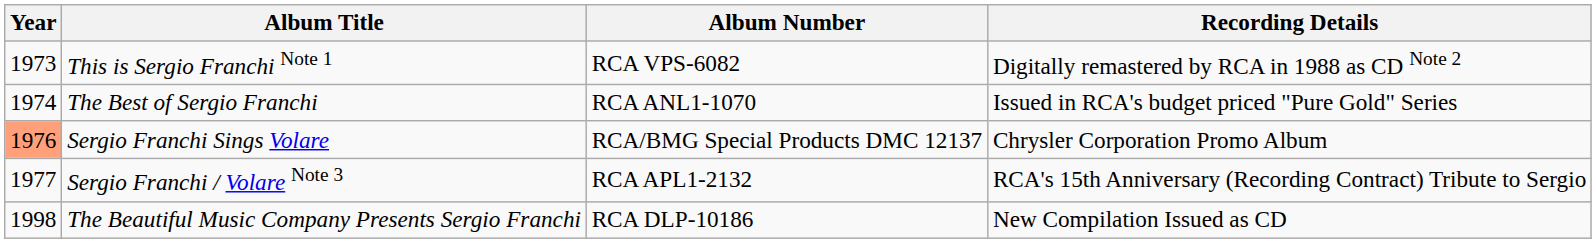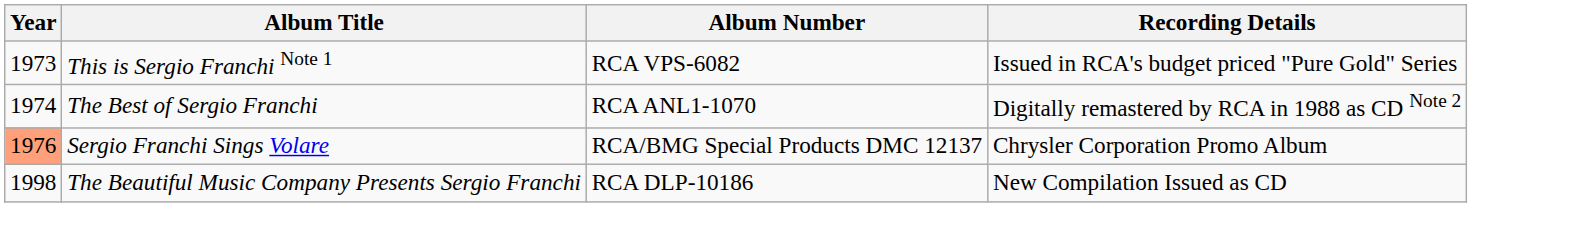This is Sergio Franchi Note 1 | Recording Details: Digitally remastered by RCA in 1988 as CD Note 2 -> Issued in RCA's budget priced "Pure Gold" Series
The Best of Sergio Franchi | Recording Details: Issued in RCA's budget priced "Pure Gold" Series -> Digitally remastered by RCA in 1988 as CD Note 2
- row: 1977 | Sergio Franchi / Volare Note 3 | RCA APL1-2132 | RCA's 15th Anniversary (Recording Contract) Tribute to Sergio
